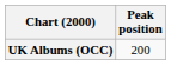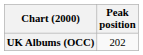UK Albums (OCC) | Peak position: 200 -> 202
